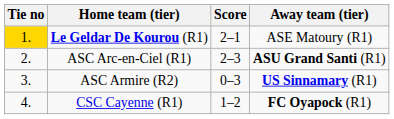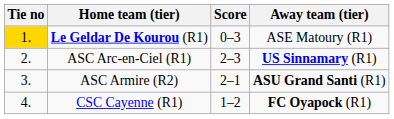Le Geldar De Kourou (R1) | Score: 2–1 -> 0–3
ASC Arc-en-Ciel (R1) | Away team (tier): ASU Grand Santi (R1) -> US Sinnamary (R1)
ASC Armire (R2) | Score: 0–3 -> 2–1
ASC Armire (R2) | Away team (tier): US Sinnamary (R1) -> ASU Grand Santi (R1)
